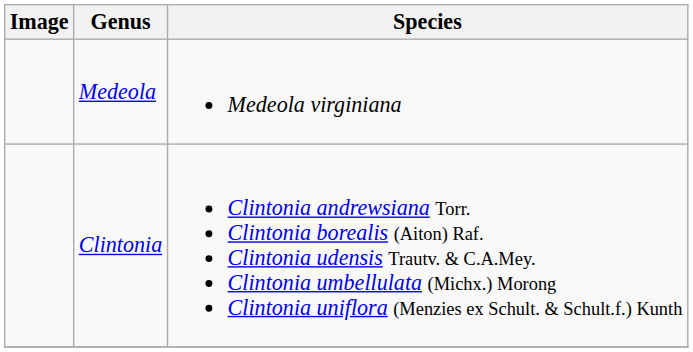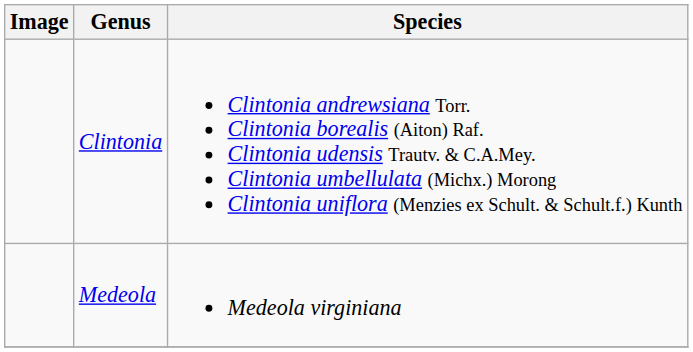rows swapped: Clintonia <-> Medeola
